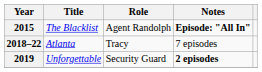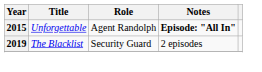2015 | Title: The Blacklist -> Unforgettable
- row: 2018–22 | Atlanta | Tracy | 7 episodes
2019 | Title: Unforgettable -> The Blacklist
2019 | Notes: bold -> normal
